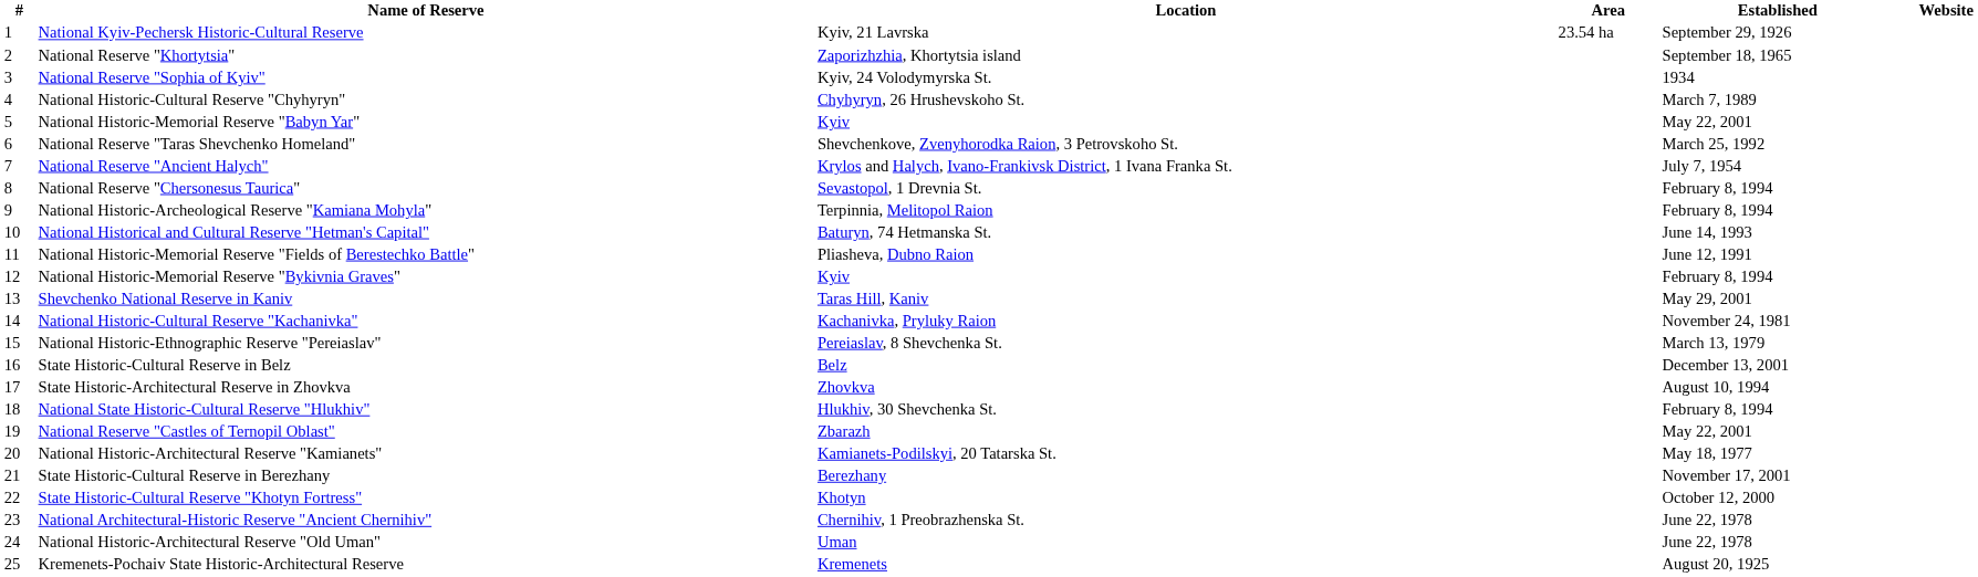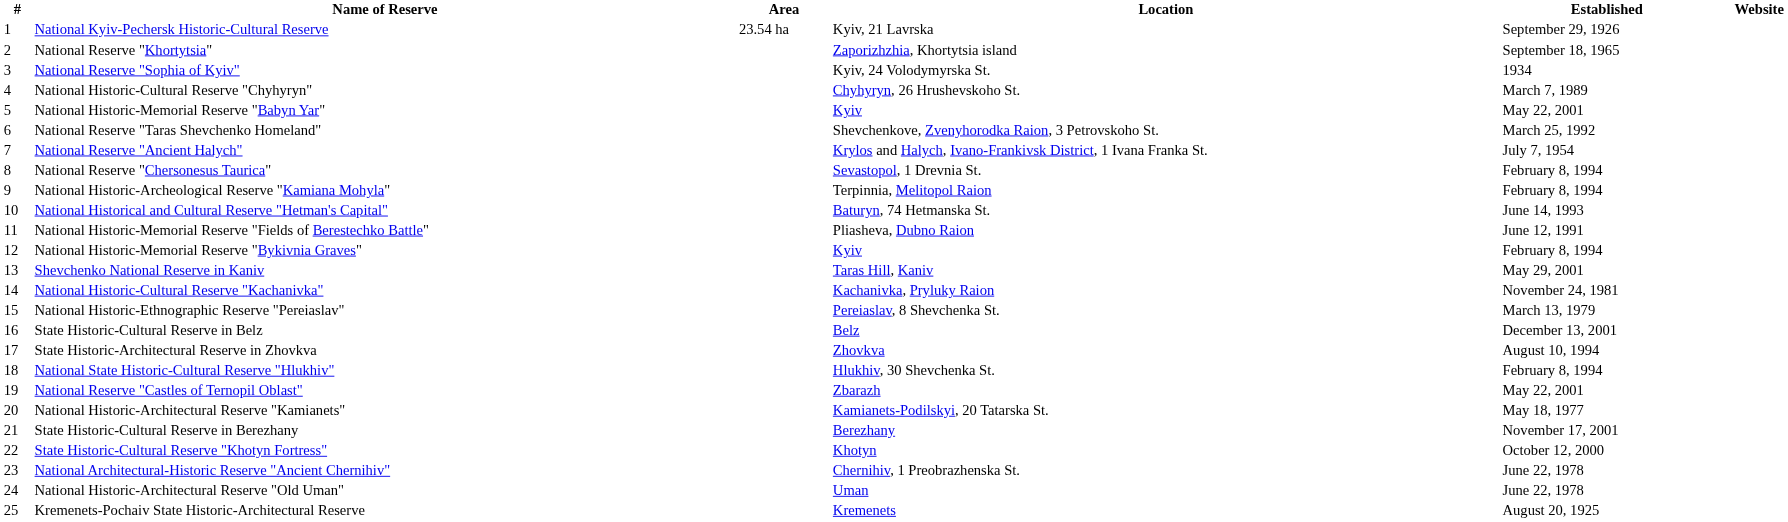columns swapped: Location <-> Area
